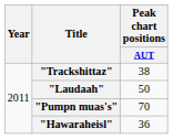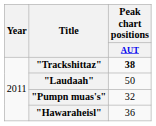"Trackshittaz" | Peak chart positions / AUT: normal -> bold
"Pumpn muas's" | Peak chart positions / AUT: 70 -> 32
